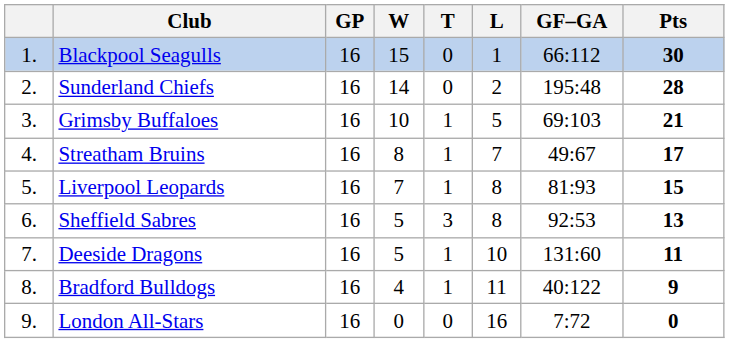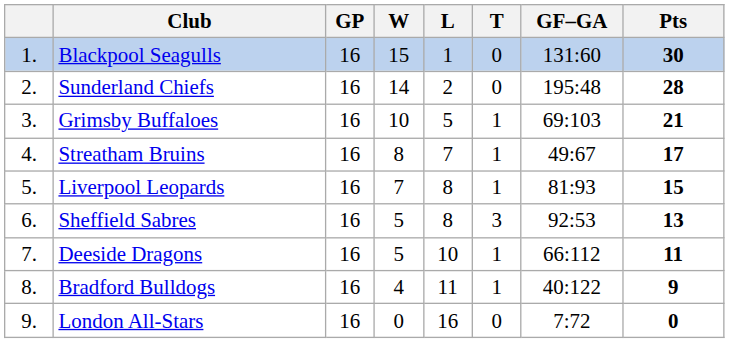columns swapped: T <-> L
Blackpool Seagulls | GF–GA: 66:112 -> 131:60
Deeside Dragons | GF–GA: 131:60 -> 66:112
